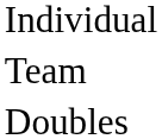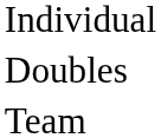rows swapped: Doubles <-> Team
